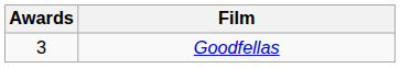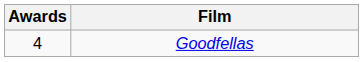Goodfellas | Awards: 3 -> 4
